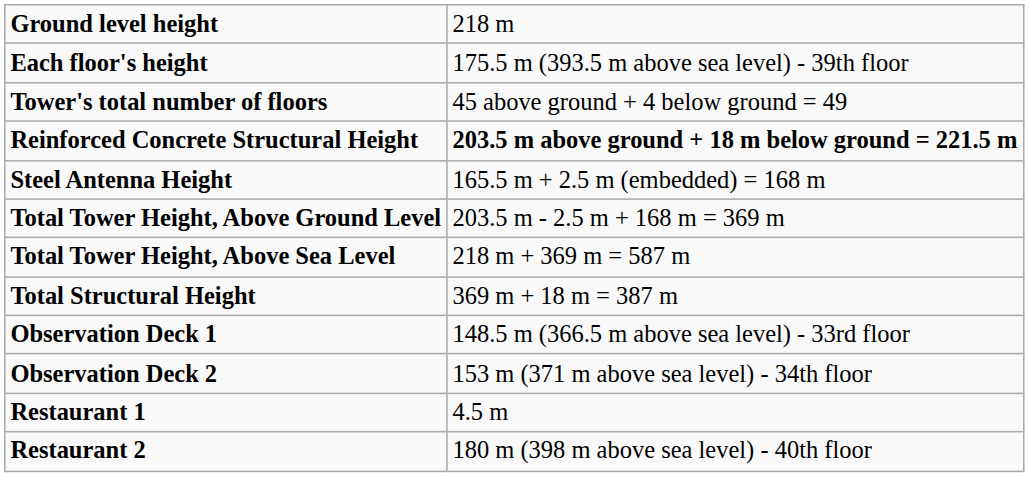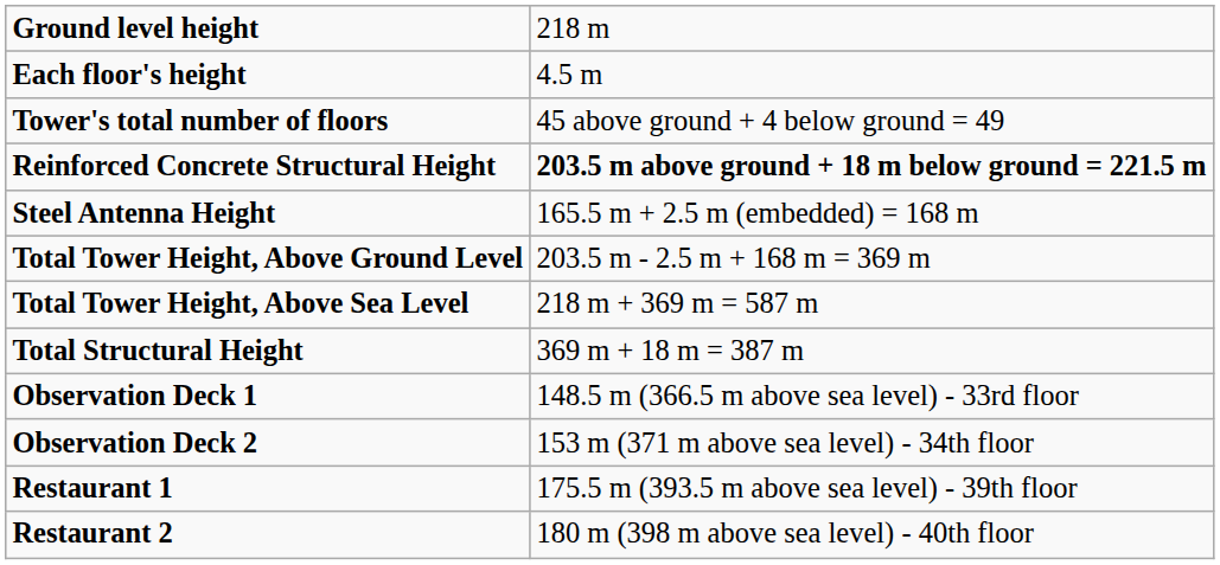Each floor's height | column 2: 175.5 m (393.5 m above sea level) - 39th floor -> 4.5 m
Restaurant 1 | column 2: 4.5 m -> 175.5 m (393.5 m above sea level) - 39th floor
